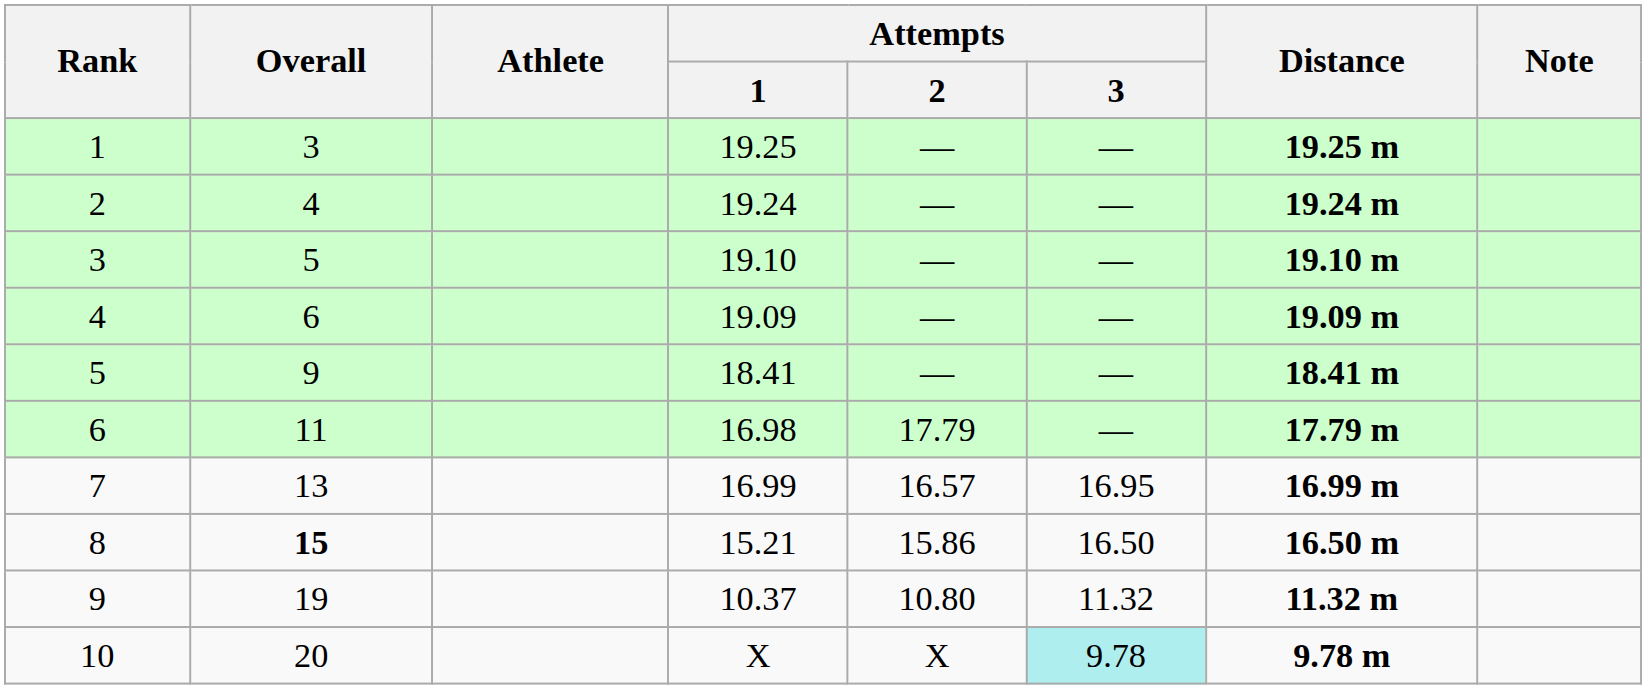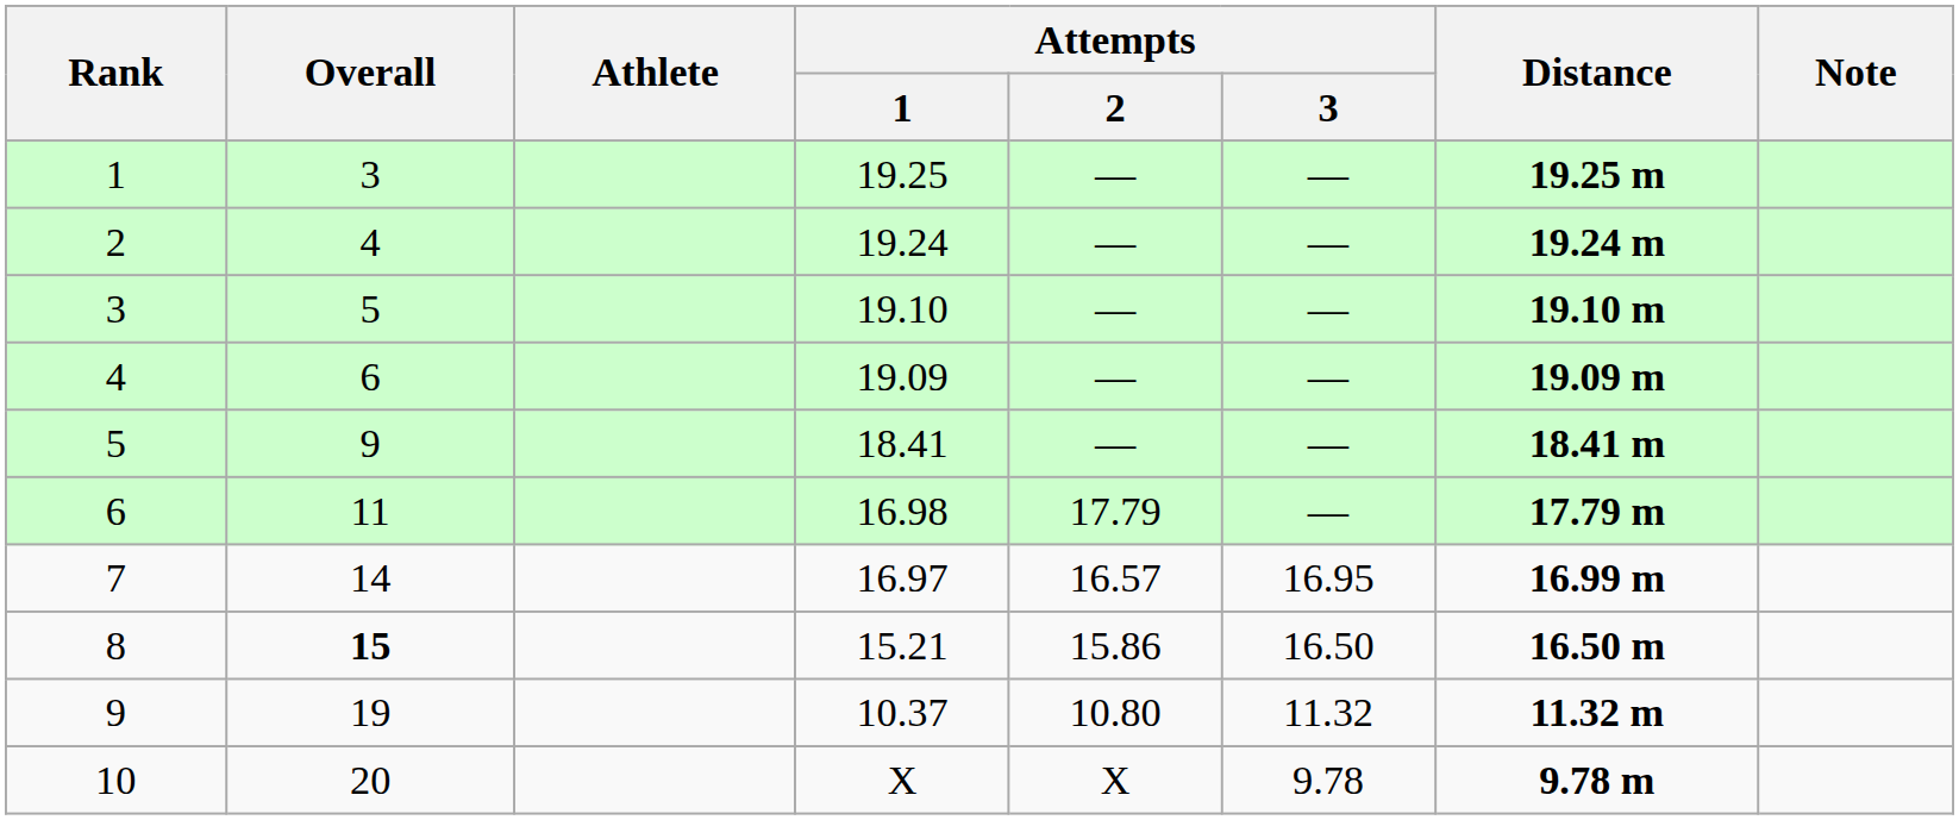7 | Overall: 13 -> 14
7 | Attempts / 1: 16.99 -> 16.97
10 | Attempts / 3: paleturquoise background -> no background
